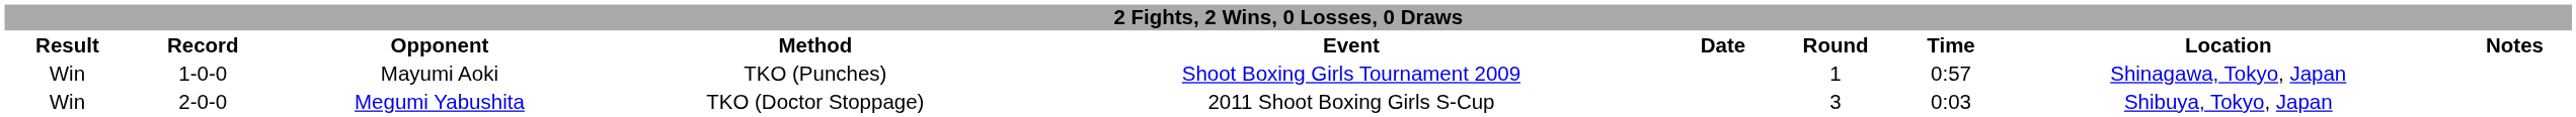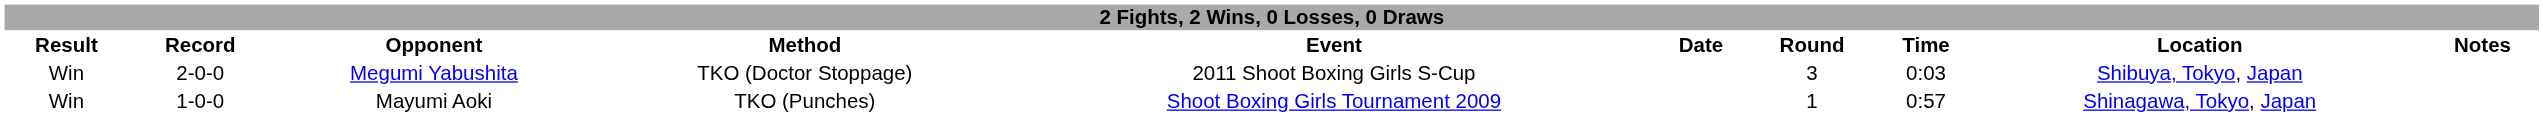rows swapped: Megumi Yabushita <-> Mayumi Aoki
